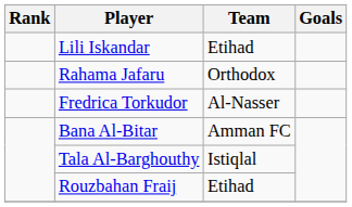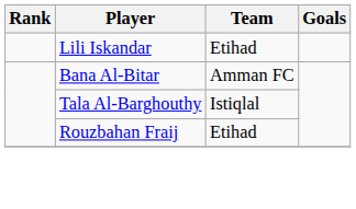- row: Rahama Jafaru | Orthodox
- row: Fredrica Torkudor | Al-Nasser
